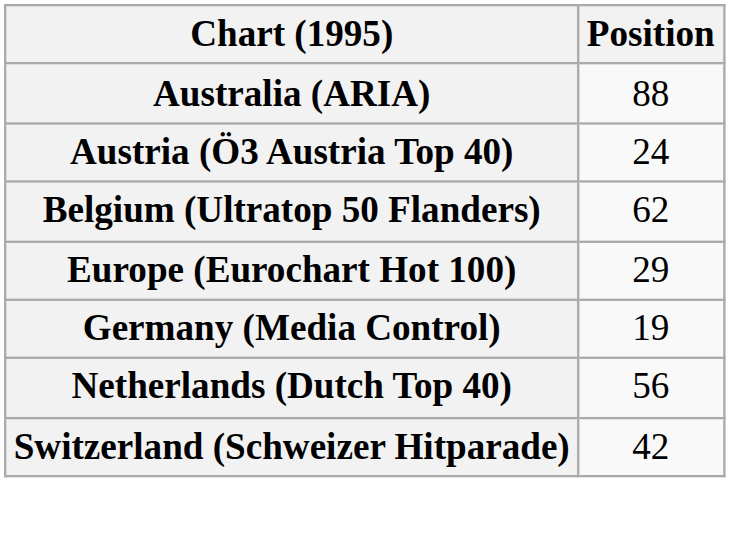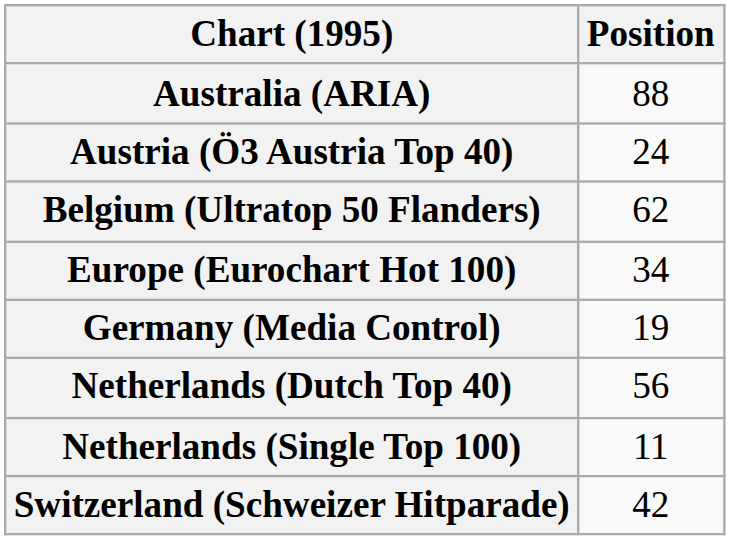Europe (Eurochart Hot 100) | Position: 29 -> 34
+ row: Netherlands (Single Top 100) | 11
